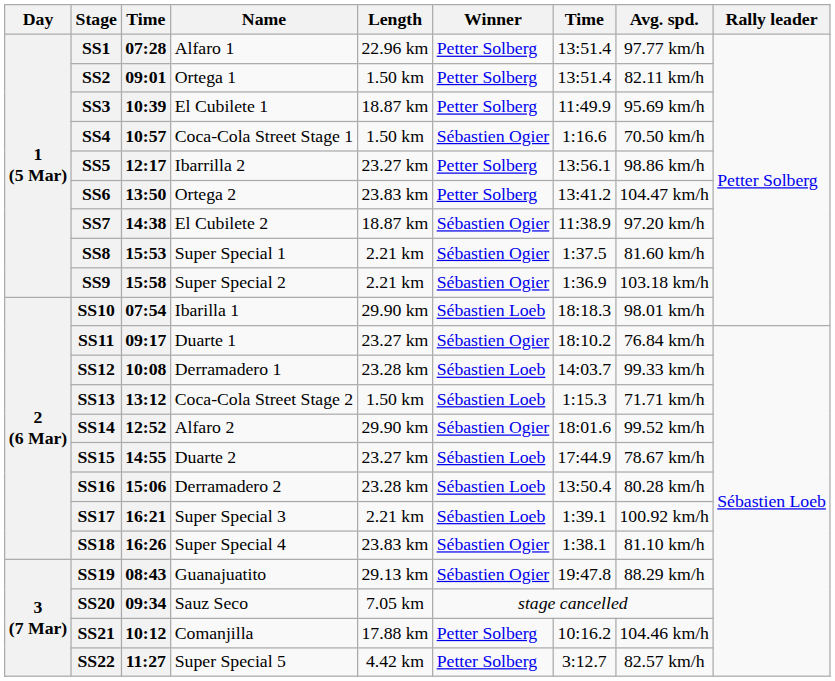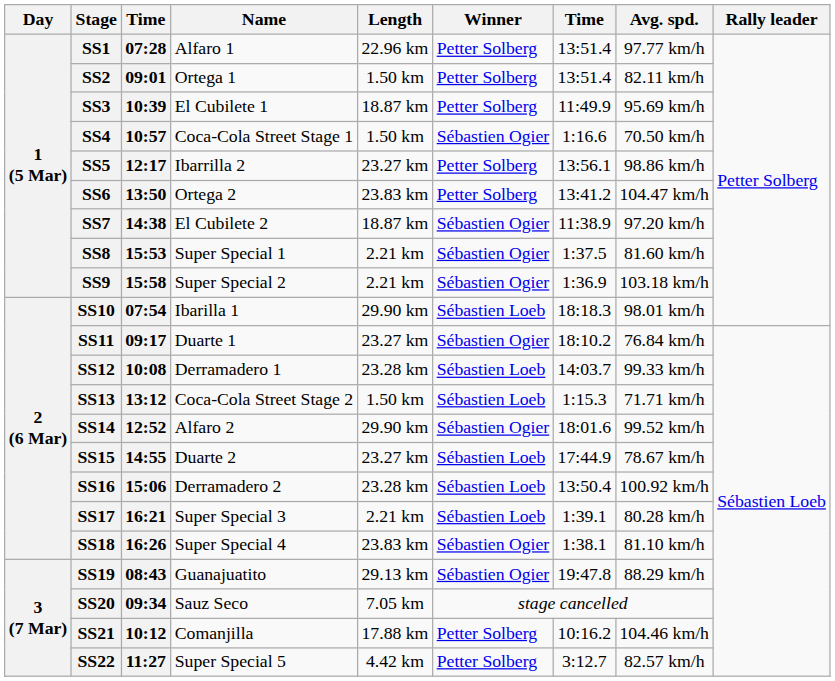SS16 | Avg. spd.: 80.28 km/h -> 100.92 km/h
SS17 | Avg. spd.: 100.92 km/h -> 80.28 km/h
